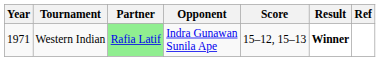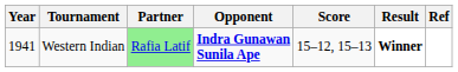Western Indian | Year: 1971 -> 1941
Western Indian | Opponent: normal -> bold
